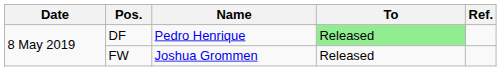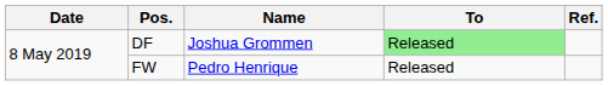DF | Name: Pedro Henrique -> Joshua Grommen
FW | Name: Joshua Grommen -> Pedro Henrique
